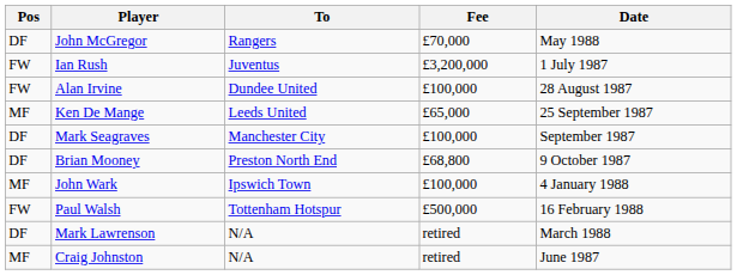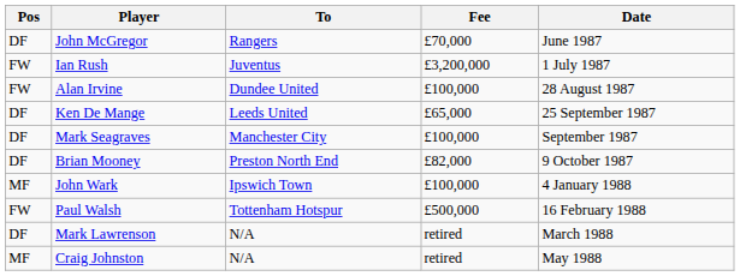John McGregor | Date: May 1988 -> June 1987
Ken De Mange | Pos: MF -> DF
Brian Mooney | Fee: £68,800 -> £82,000
Craig Johnston | Date: June 1987 -> May 1988
